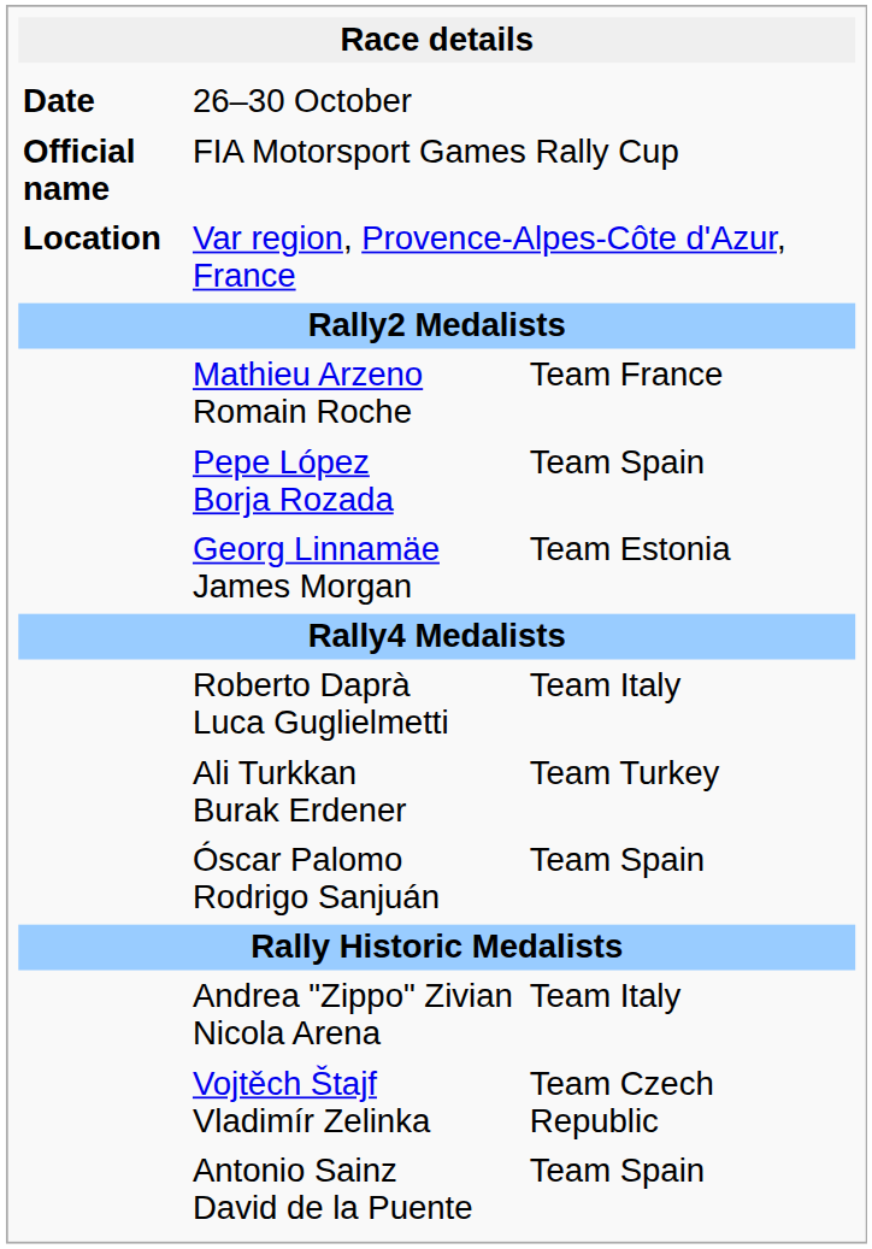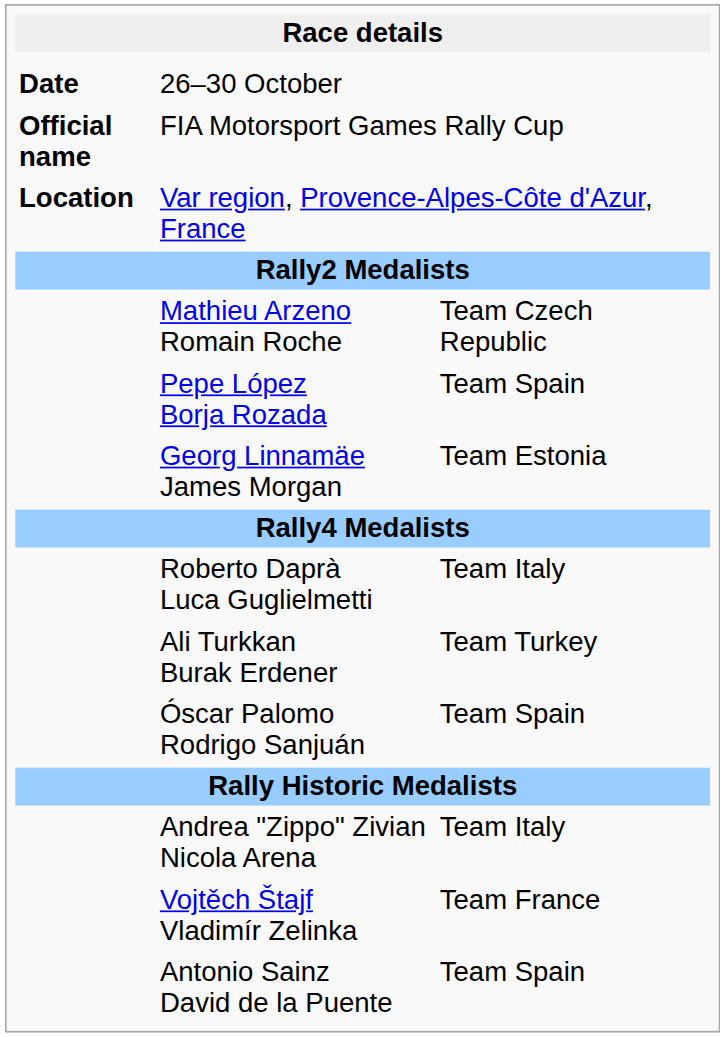Mathieu Arzeno Romain Roche | column 3: Team France -> Team Czech Republic
Vojtěch Štajf Vladimír Zelinka | column 3: Team Czech Republic -> Team France
